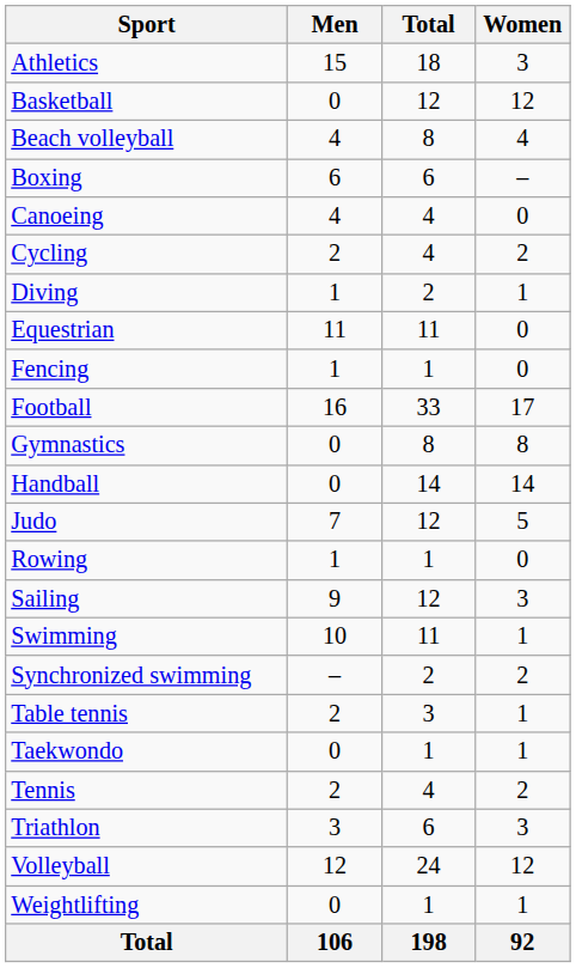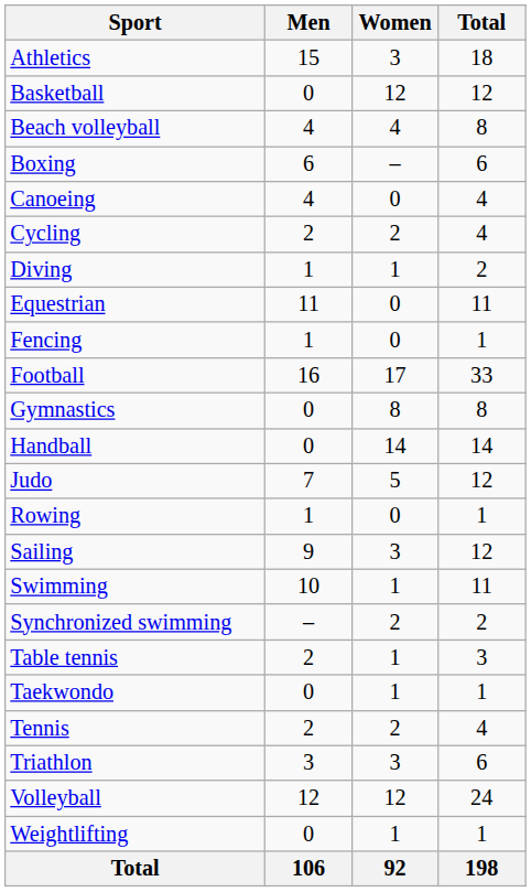columns swapped: Women <-> Total
